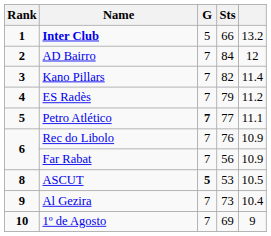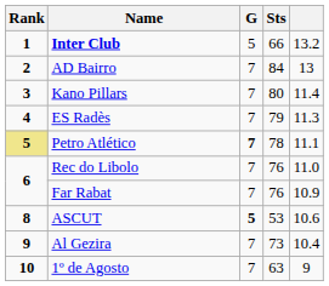AD Bairro | column 5: 12 -> 13
Kano Pillars | Sts: 82 -> 80
ES Radès | column 5: 11.2 -> 11.3
Petro Atlético | Rank: no background -> khaki background
Petro Atlético | Sts: 77 -> 78
Rec do Libolo | column 5: 10.9 -> 11.0
Far Rabat | Sts: 56 -> 76
ASCUT | column 5: 10.5 -> 10.6
1º de Agosto | Sts: 69 -> 63
